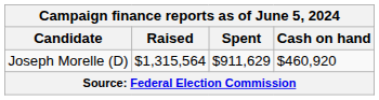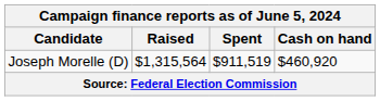Joseph Morelle (D) | Spent: $911,629 -> $911,519
